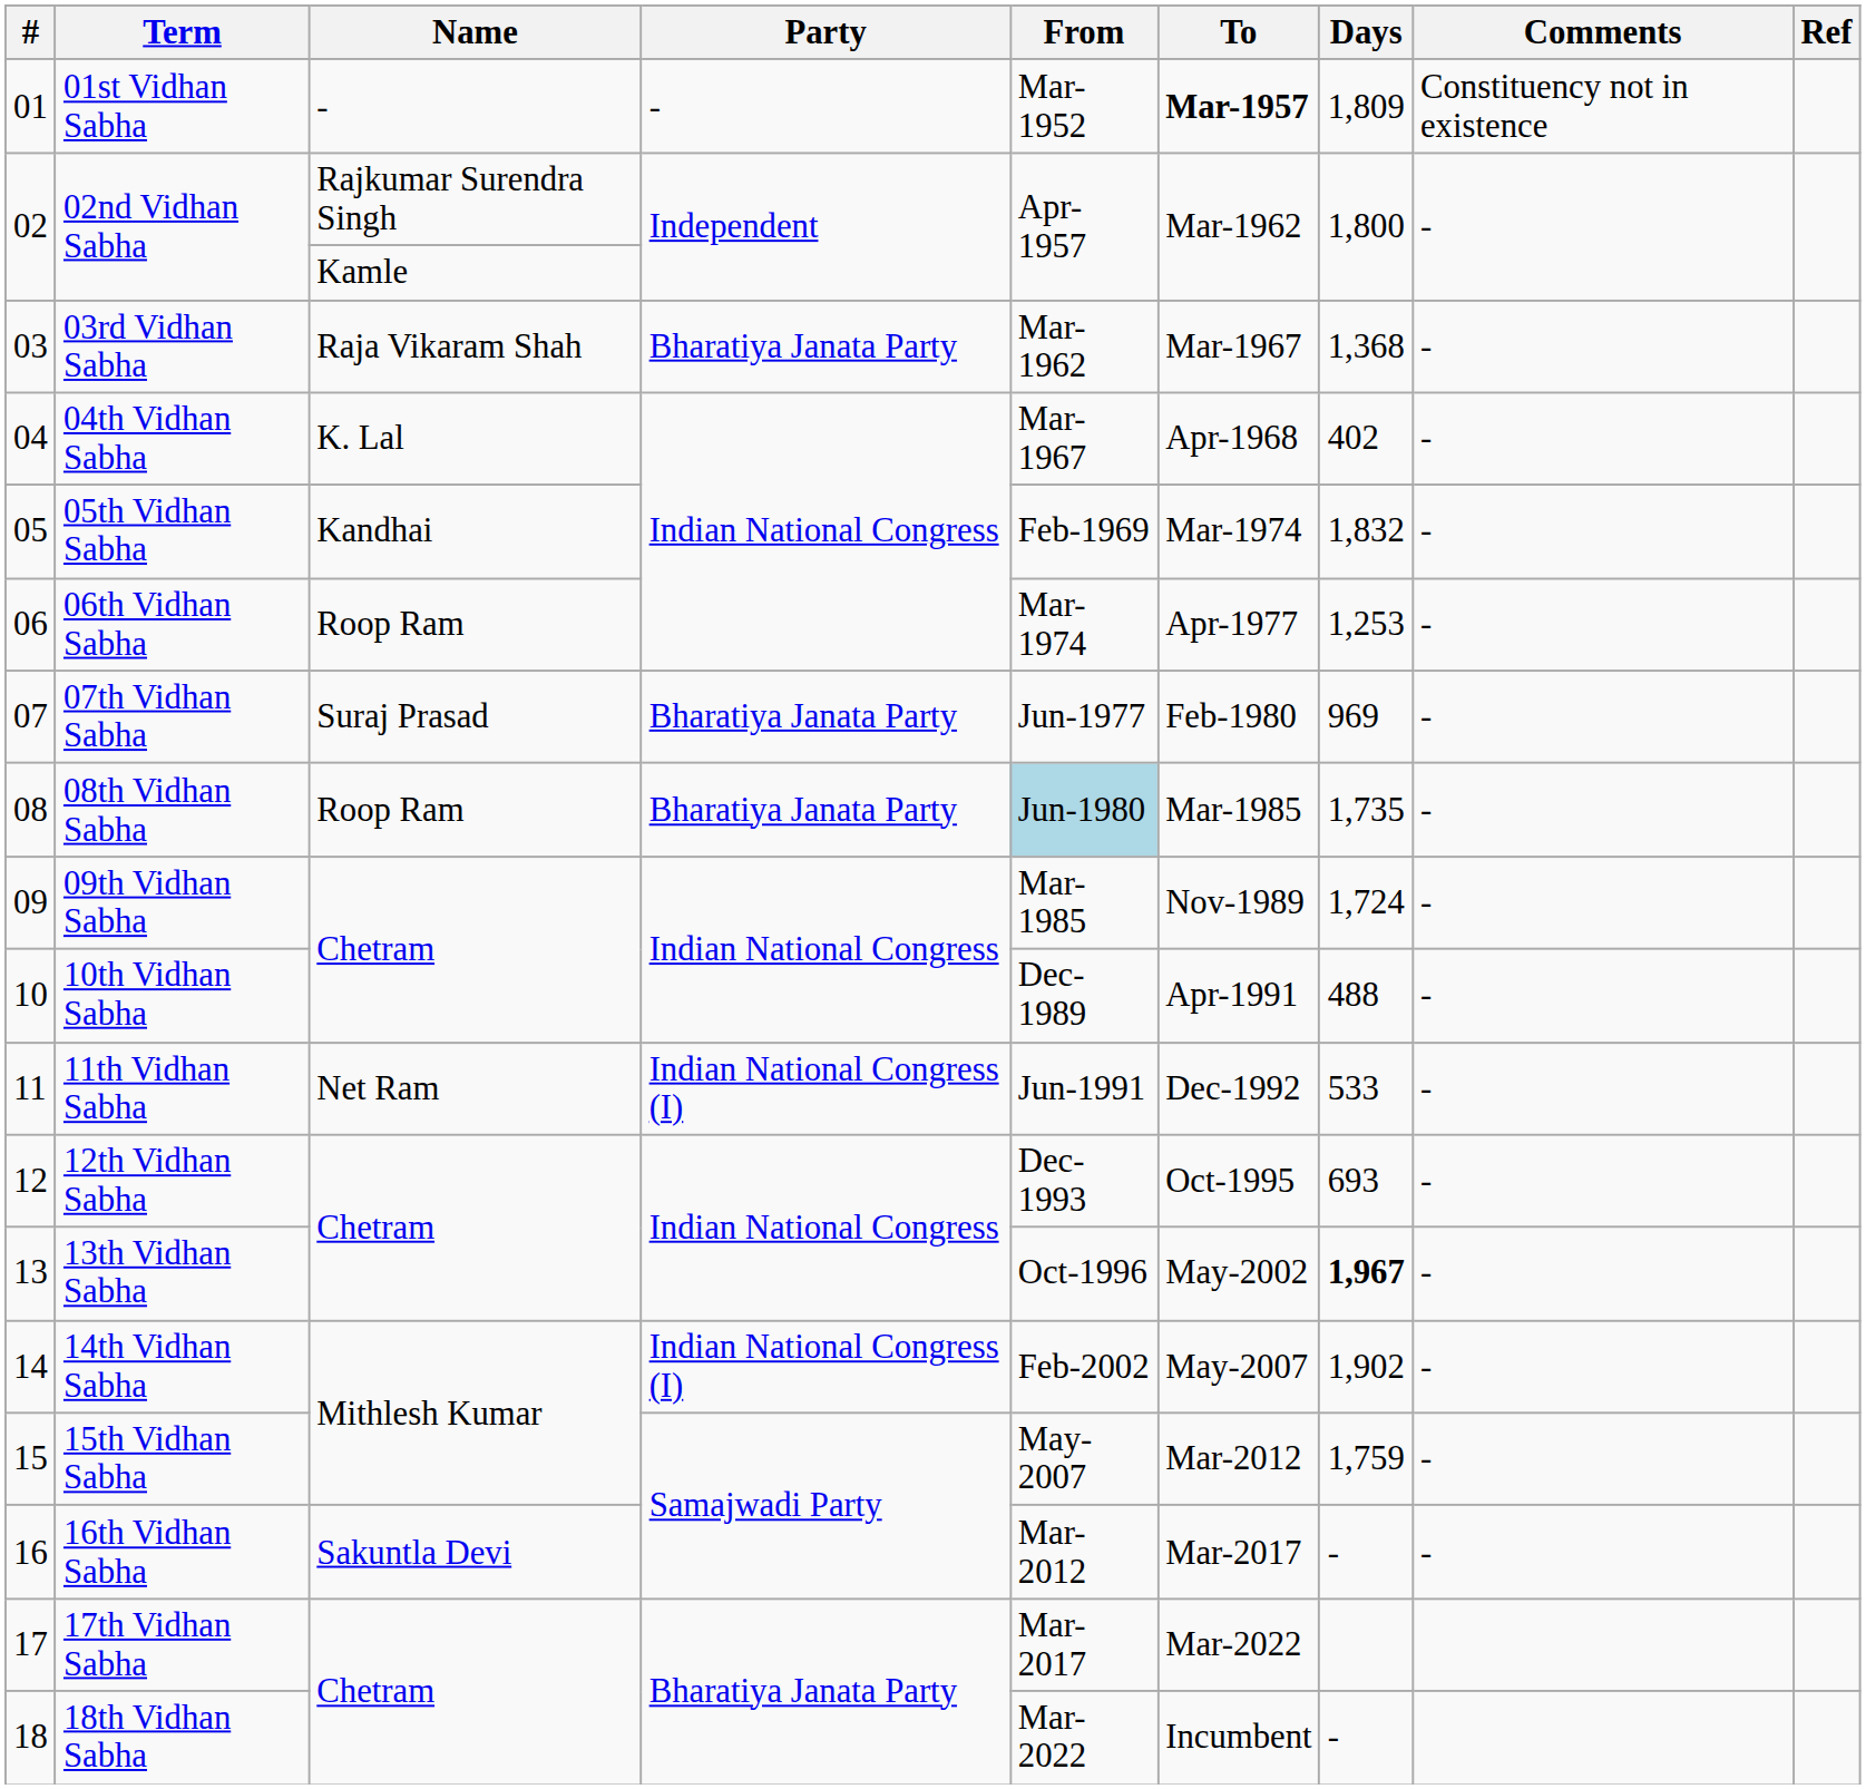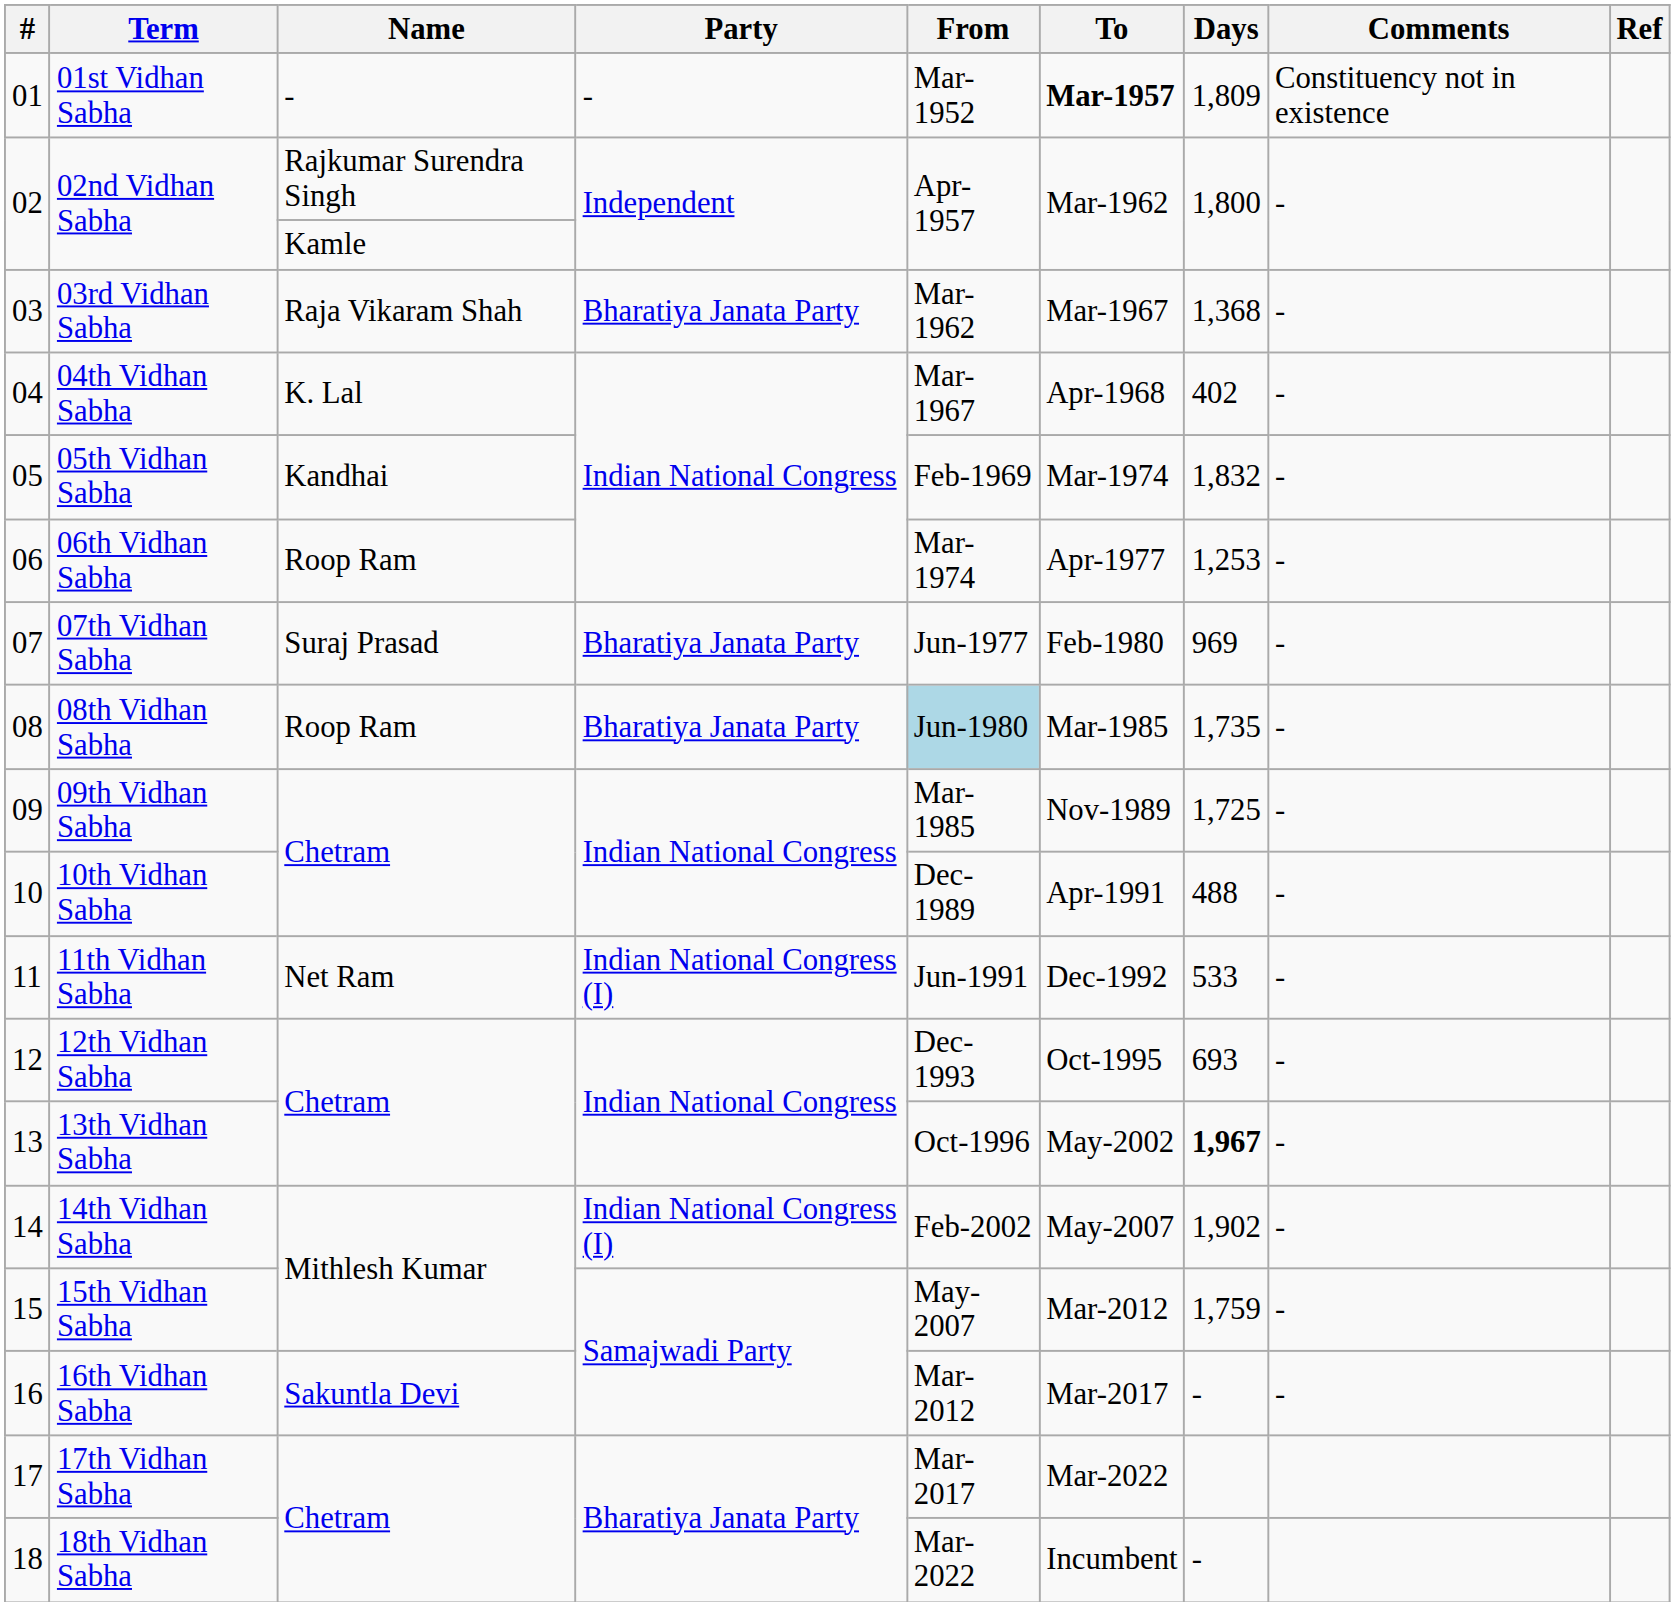09th Vidhan Sabha | Days: 1,724 -> 1,725
